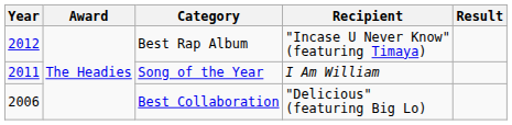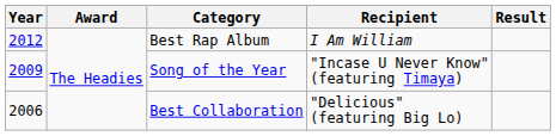Best Rap Album | Recipient: "Incase U Never Know" (featuring Timaya) -> I Am William
Song of the Year | Year: 2011 -> 2009
Song of the Year | Recipient: I Am William -> "Incase U Never Know" (featuring Timaya)
